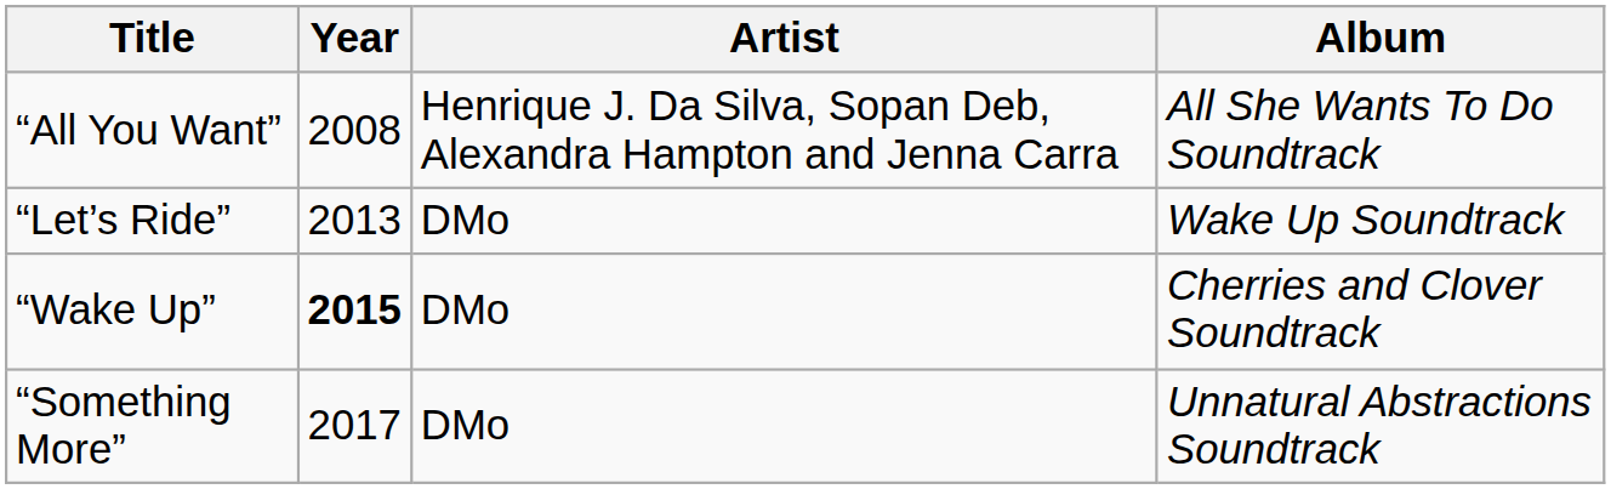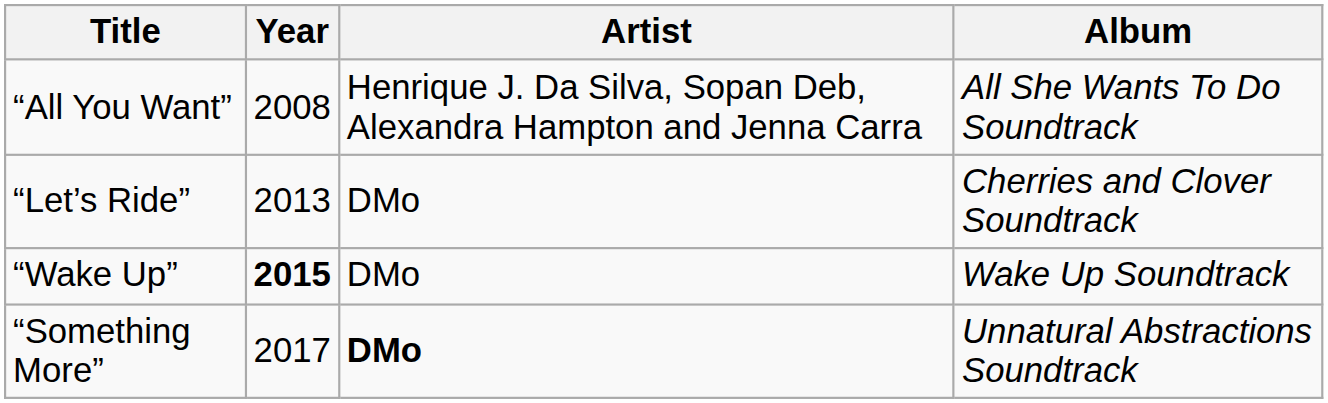“Let’s Ride” | Album: Wake Up Soundtrack -> Cherries and Clover Soundtrack
“Wake Up” | Album: Cherries and Clover Soundtrack -> Wake Up Soundtrack
“Something More” | Artist: normal -> bold
